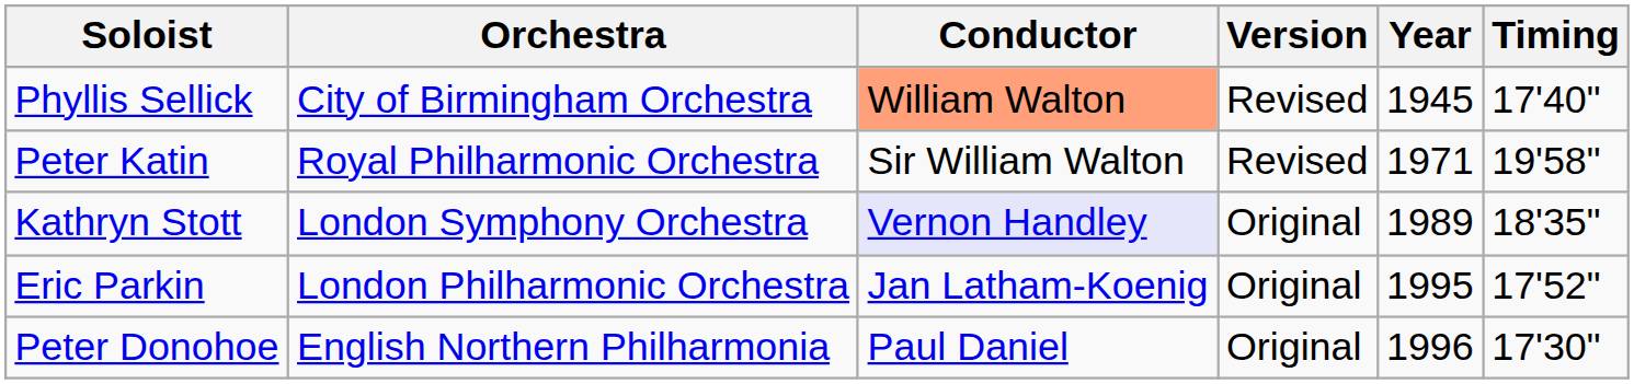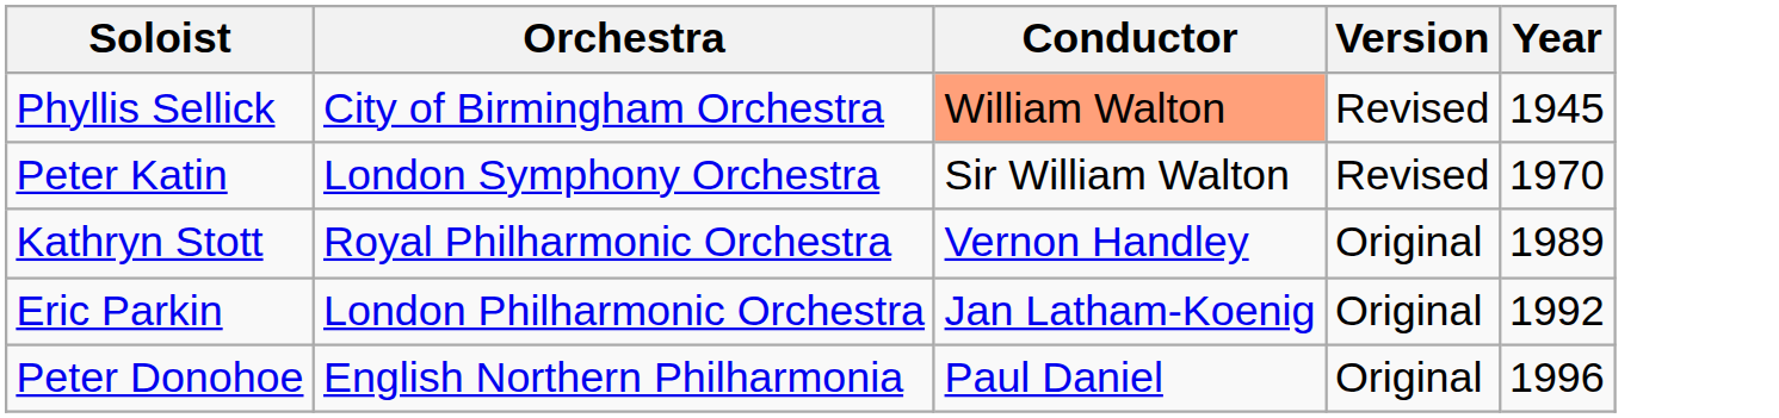- column: Timing | 17'40" | 19'58" | 18'35" | 17'52" | 17'30"
Peter Katin | Orchestra: Royal Philharmonic Orchestra -> London Symphony Orchestra
Peter Katin | Year: 1971 -> 1970
Kathryn Stott | Orchestra: London Symphony Orchestra -> Royal Philharmonic Orchestra
Kathryn Stott | Conductor: lavender background -> no background
Eric Parkin | Year: 1995 -> 1992
